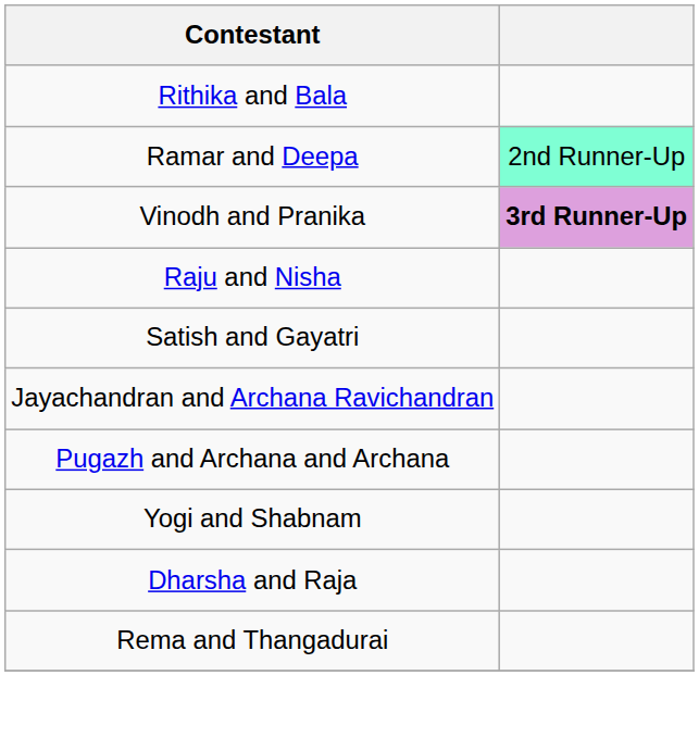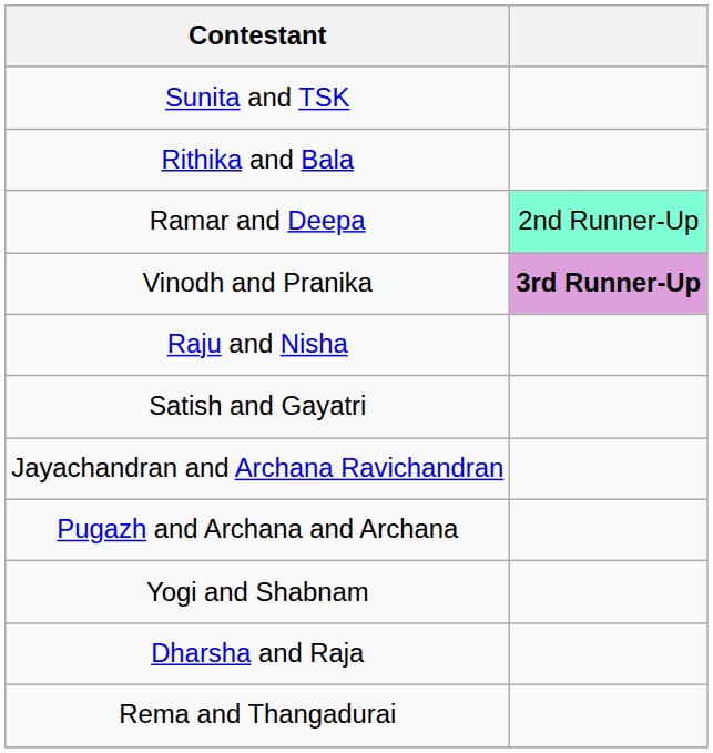+ row: Sunita and TSK
